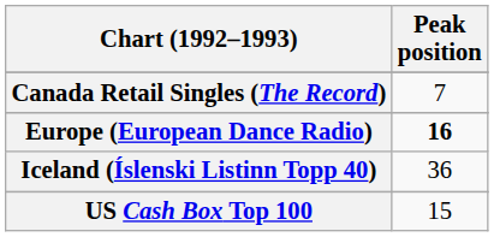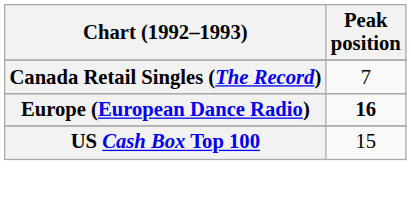- row: Iceland (Íslenski Listinn Topp 40) | 36
